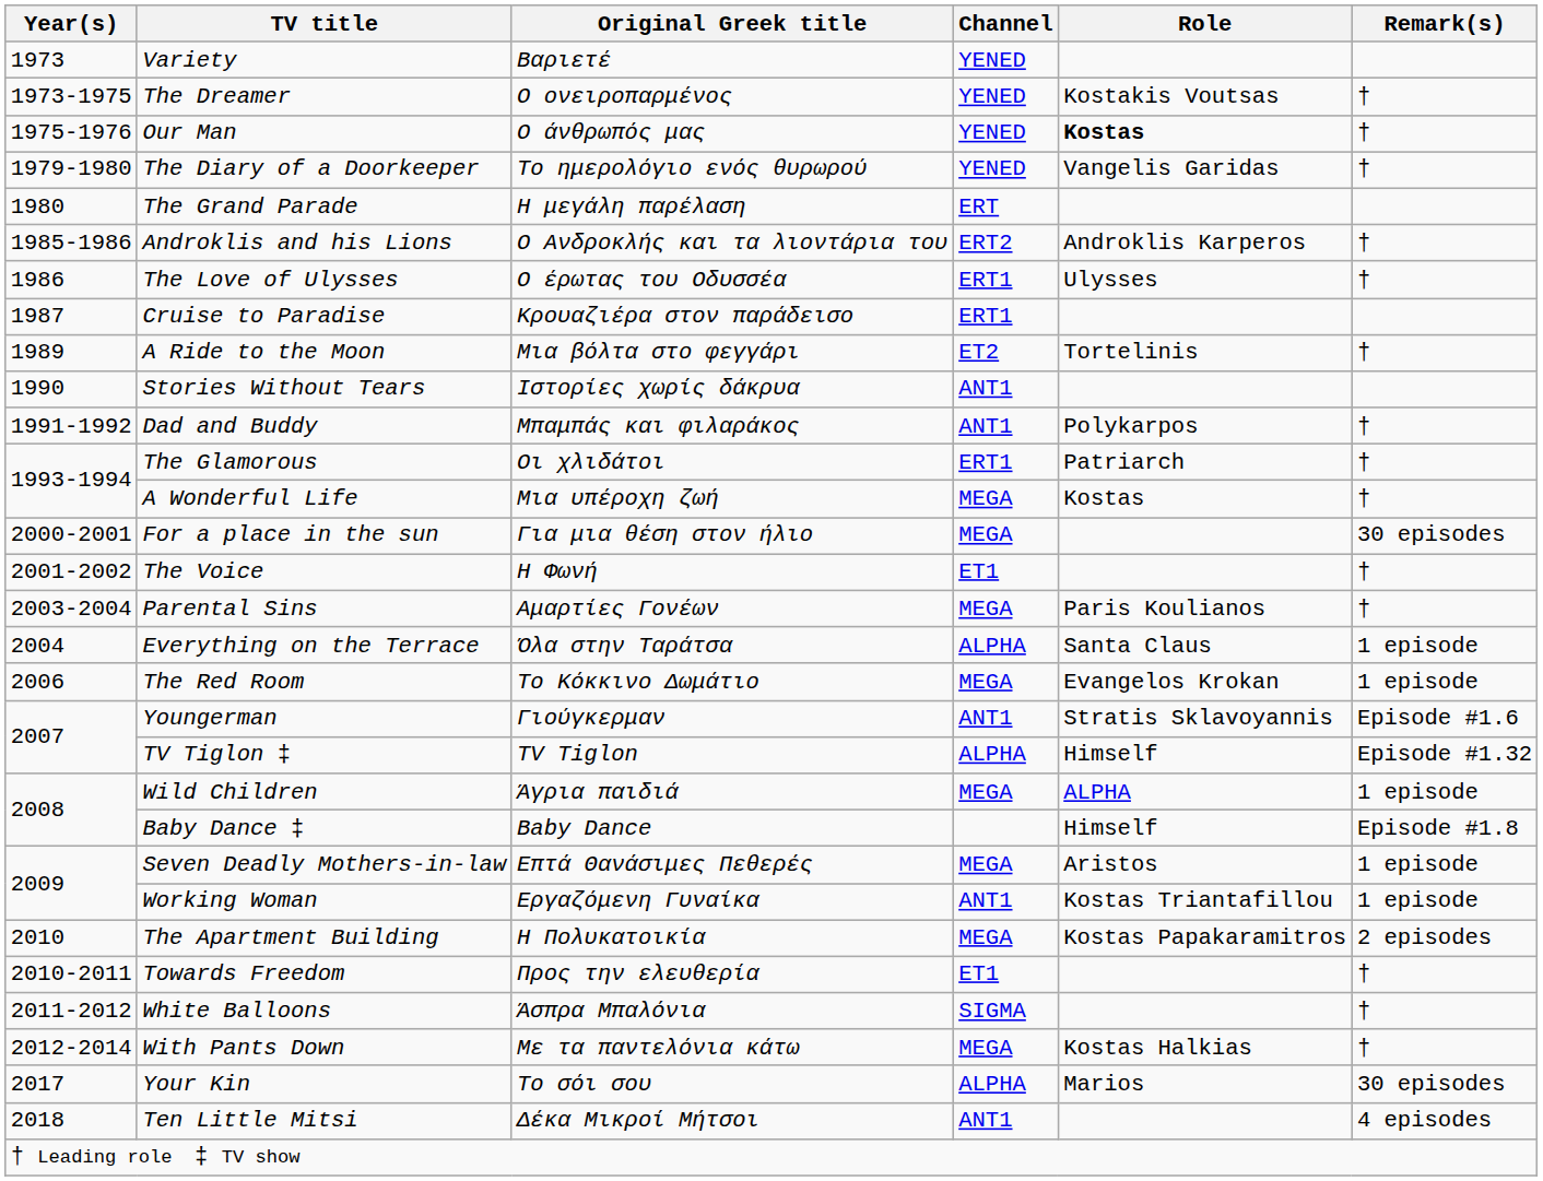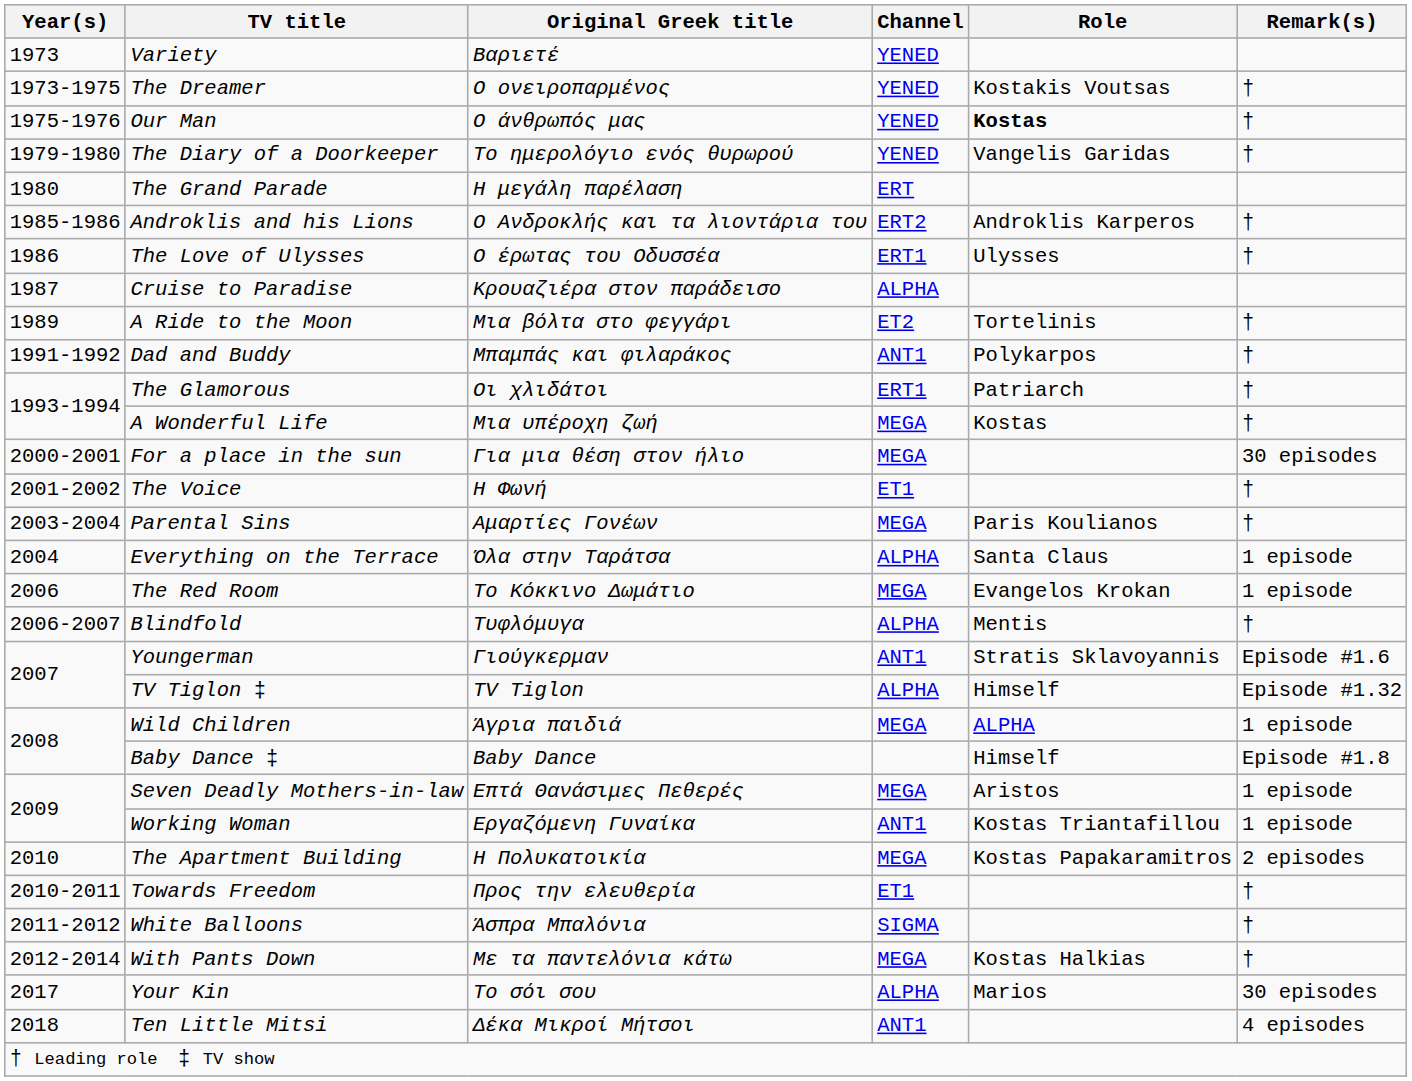Cruise to Paradise | Channel: ERT1 -> ALPHA
- row: 1990 | Stories Without Tears | Ιστορίες χωρίς δάκρυα | ANT1
+ row: 2006-2007 | Blindfold | Τυφλόμυγα | ALPHA | Mentis | †
